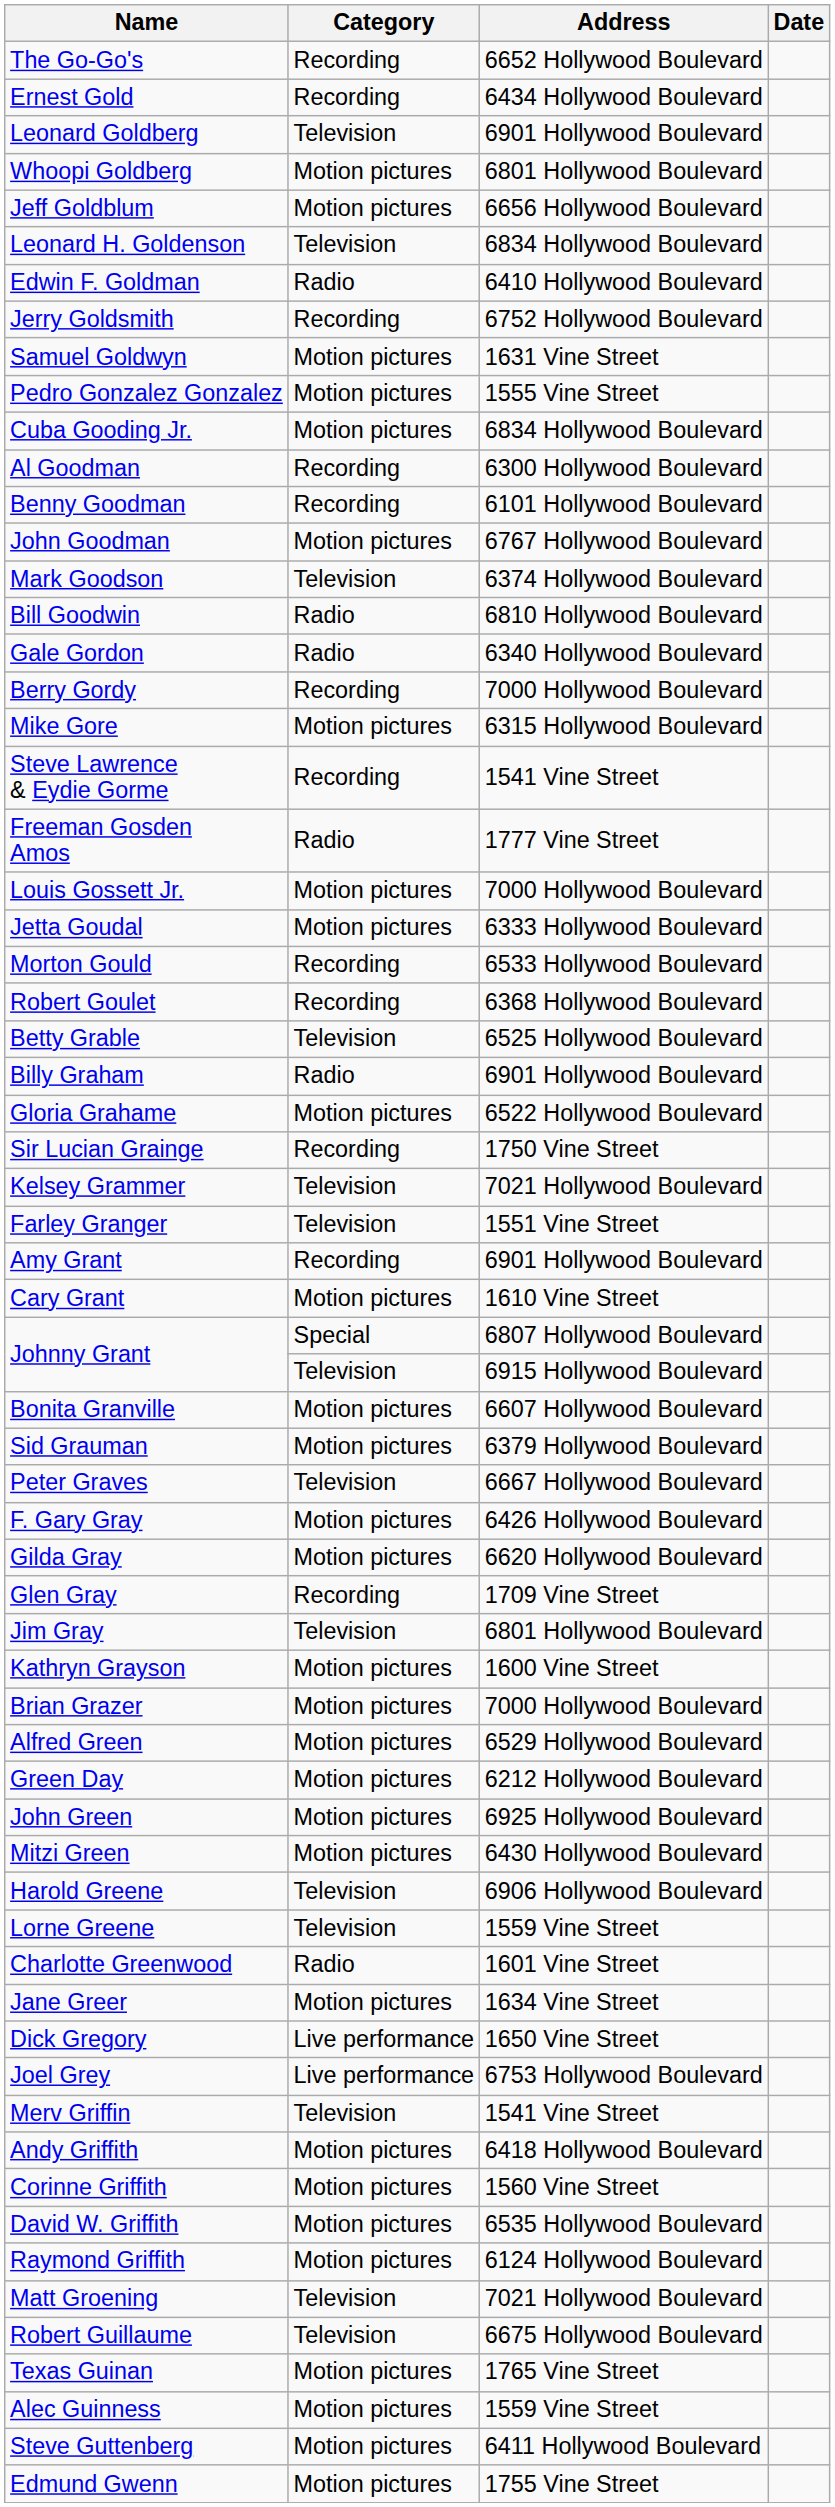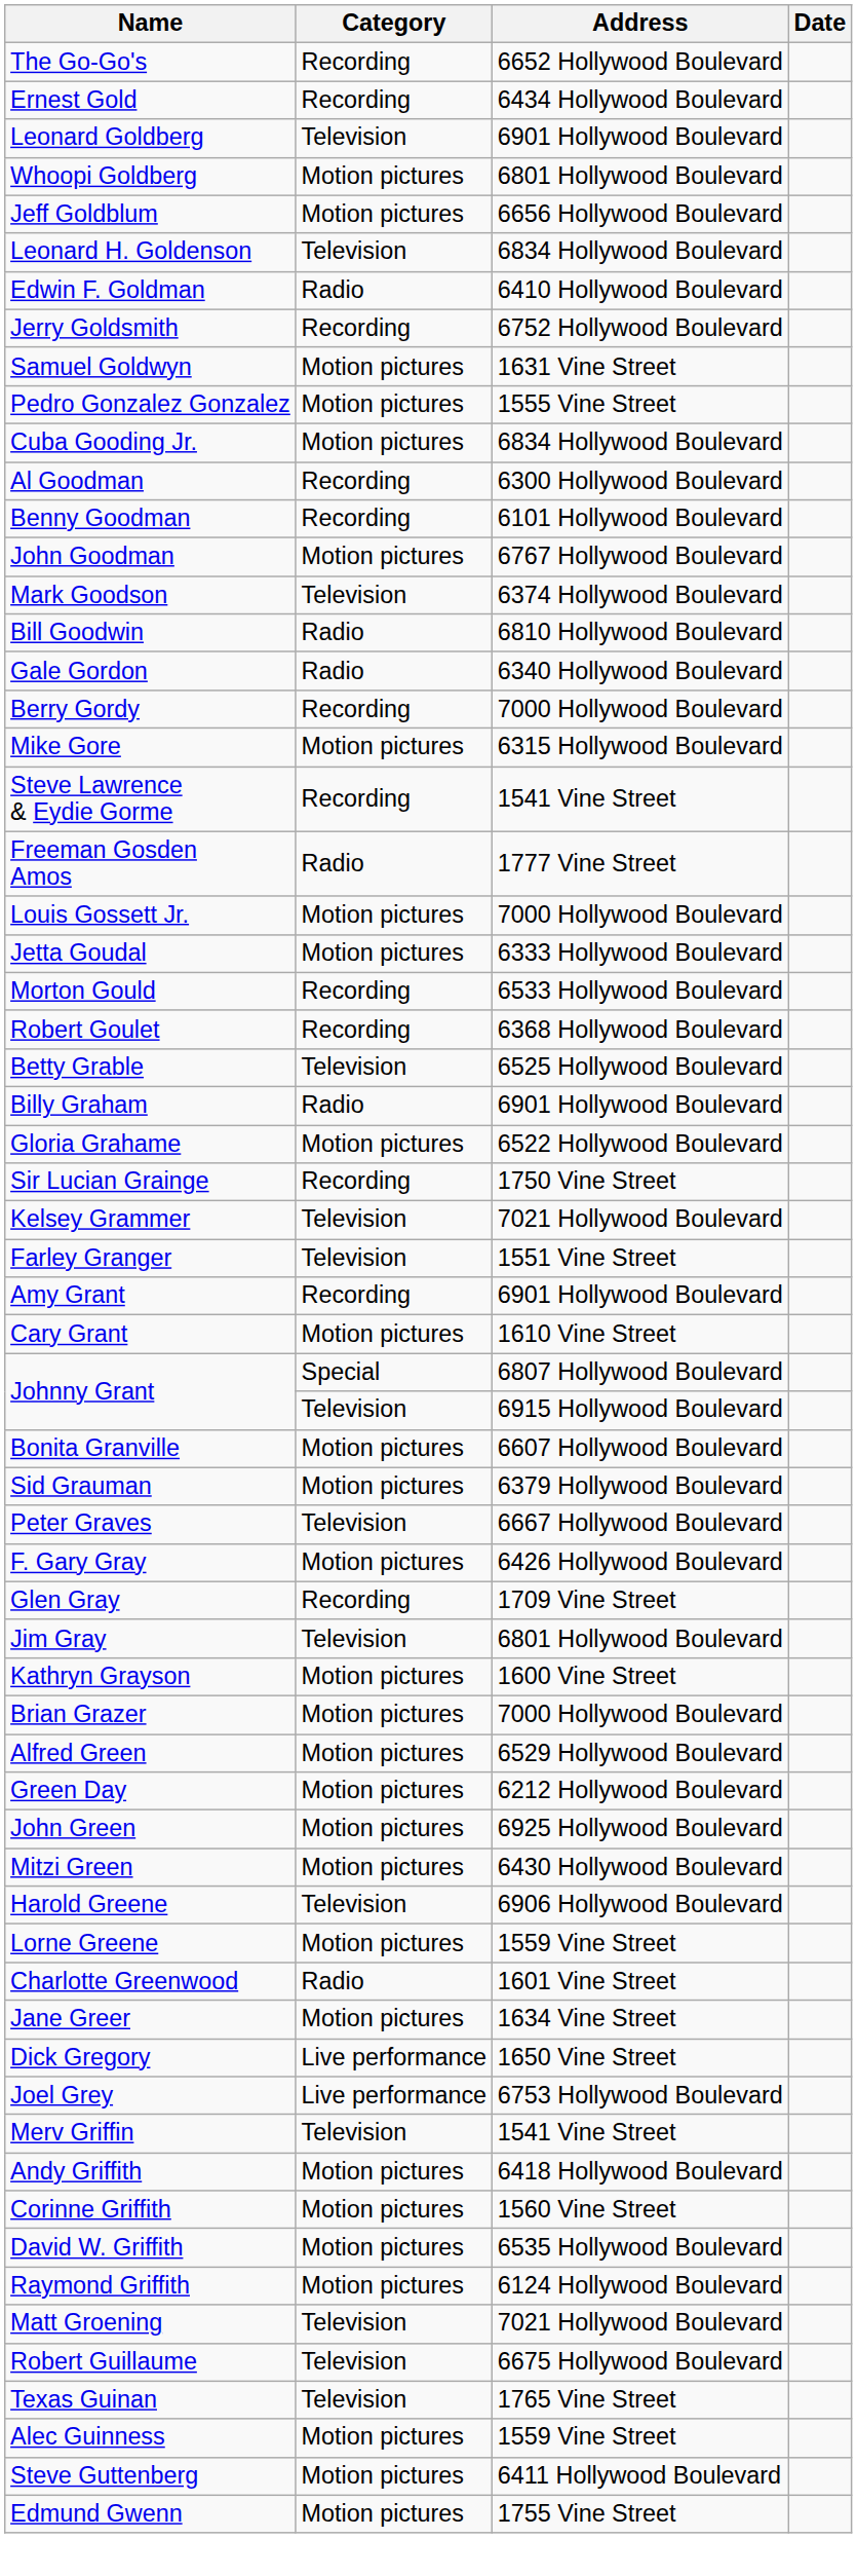- row: Gilda Gray | Motion pictures | 6620 Hollywood Boulevard
Lorne Greene | Category: Television -> Motion pictures
Texas Guinan | Category: Motion pictures -> Television
